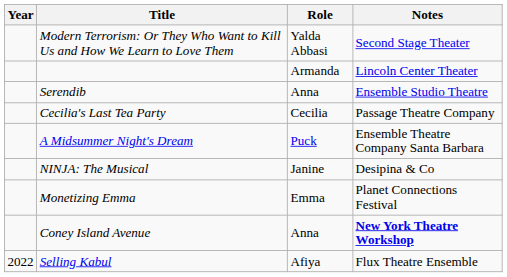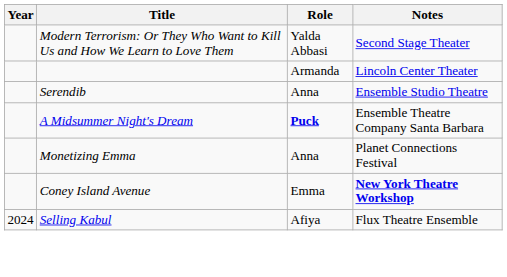- row: Cecilia's Last Tea Party | Cecilia | Passage Theatre Company
A Midsummer Night's Dream | Role: normal -> bold
- row: NINJA: The Musical | Janine | Desipina & Co
Monetizing Emma | Role: Emma -> Anna
Coney Island Avenue | Role: Anna -> Emma
Selling Kabul | Year: 2022 -> 2024
